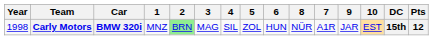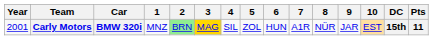columns swapped: 7 <-> 8
Carly Motors | Year: 1998 -> 2001
Carly Motors | 3: no background -> gold background
Carly Motors | Pts: 12 -> 11
